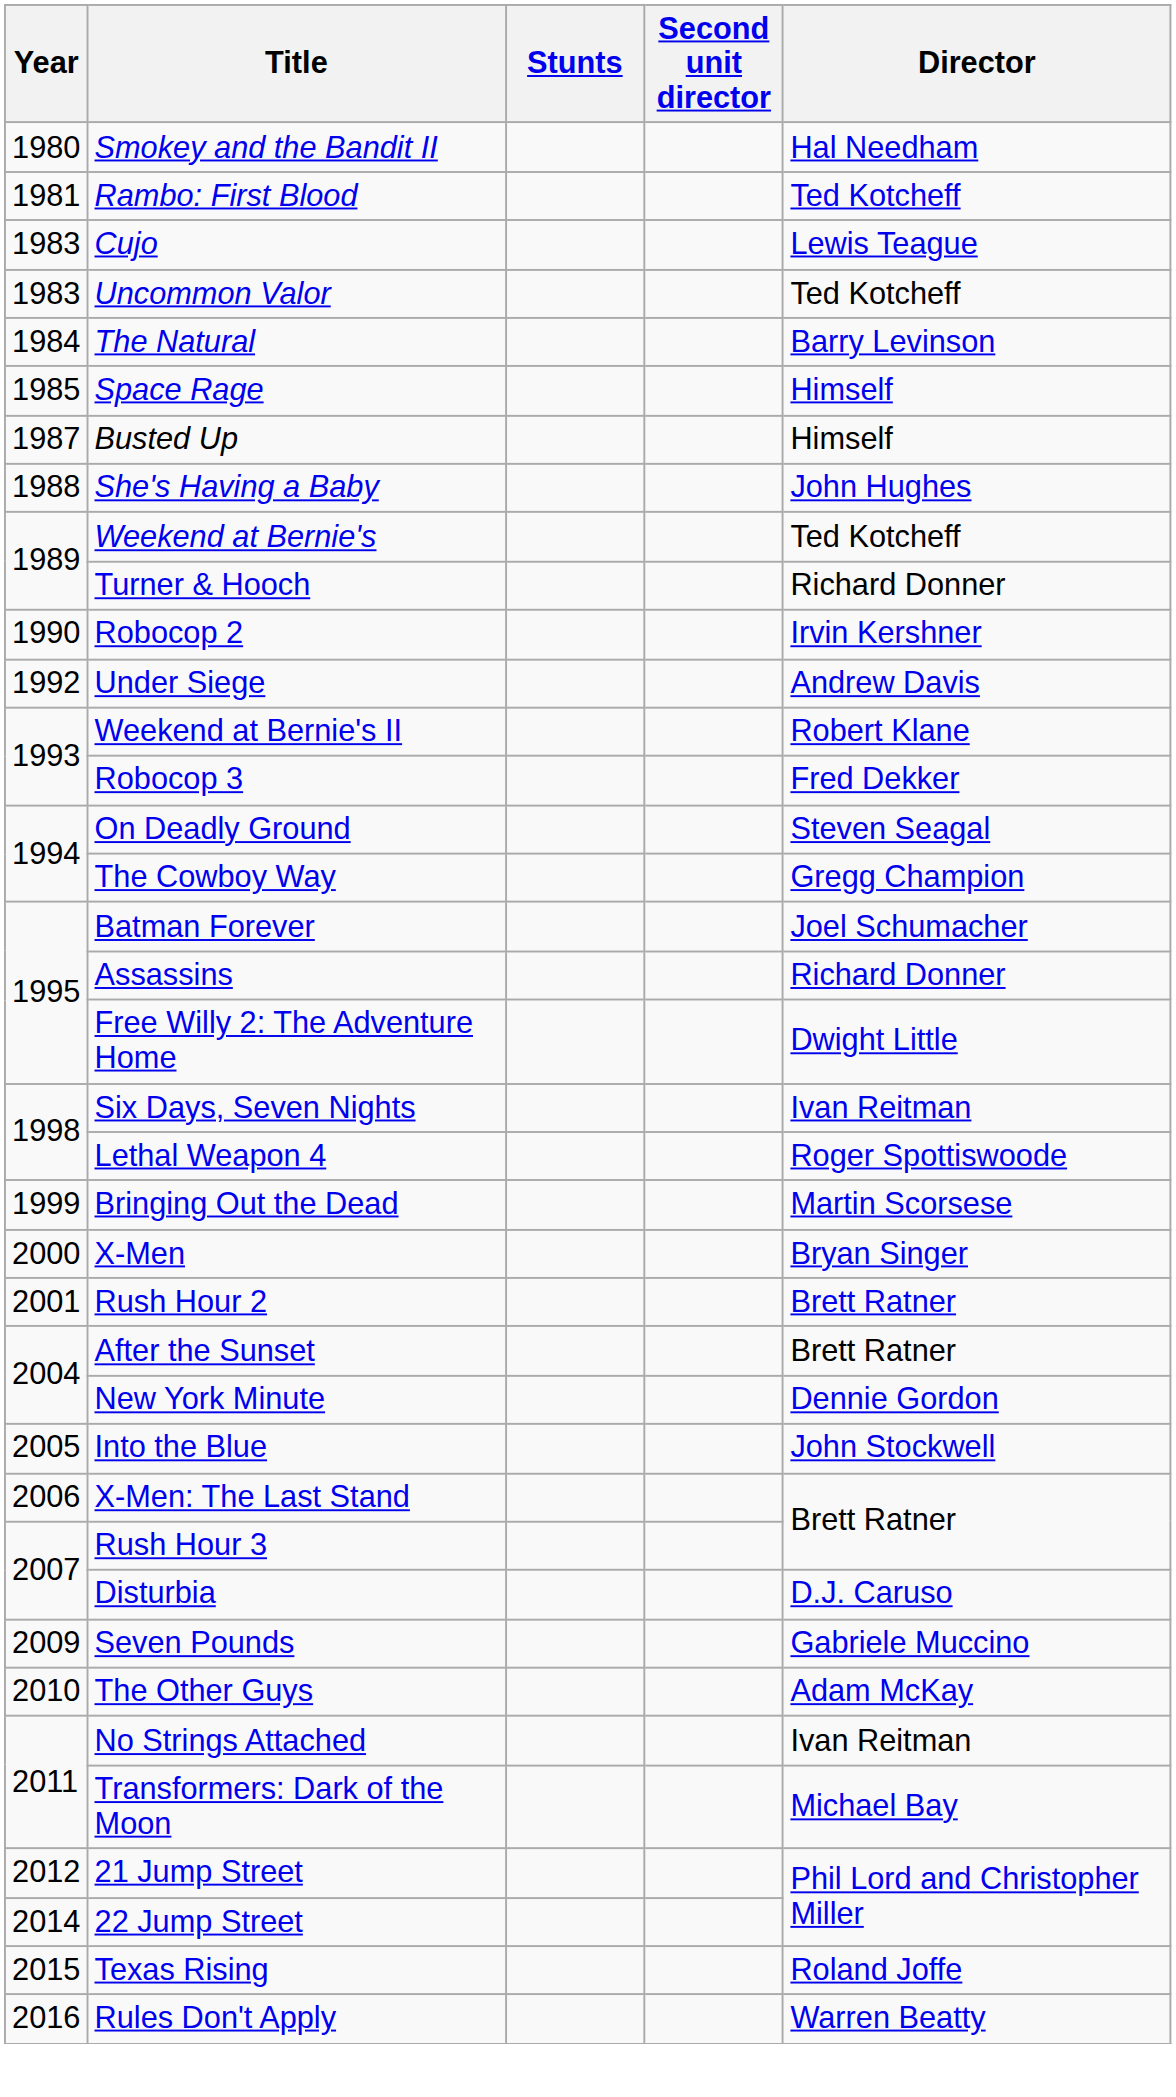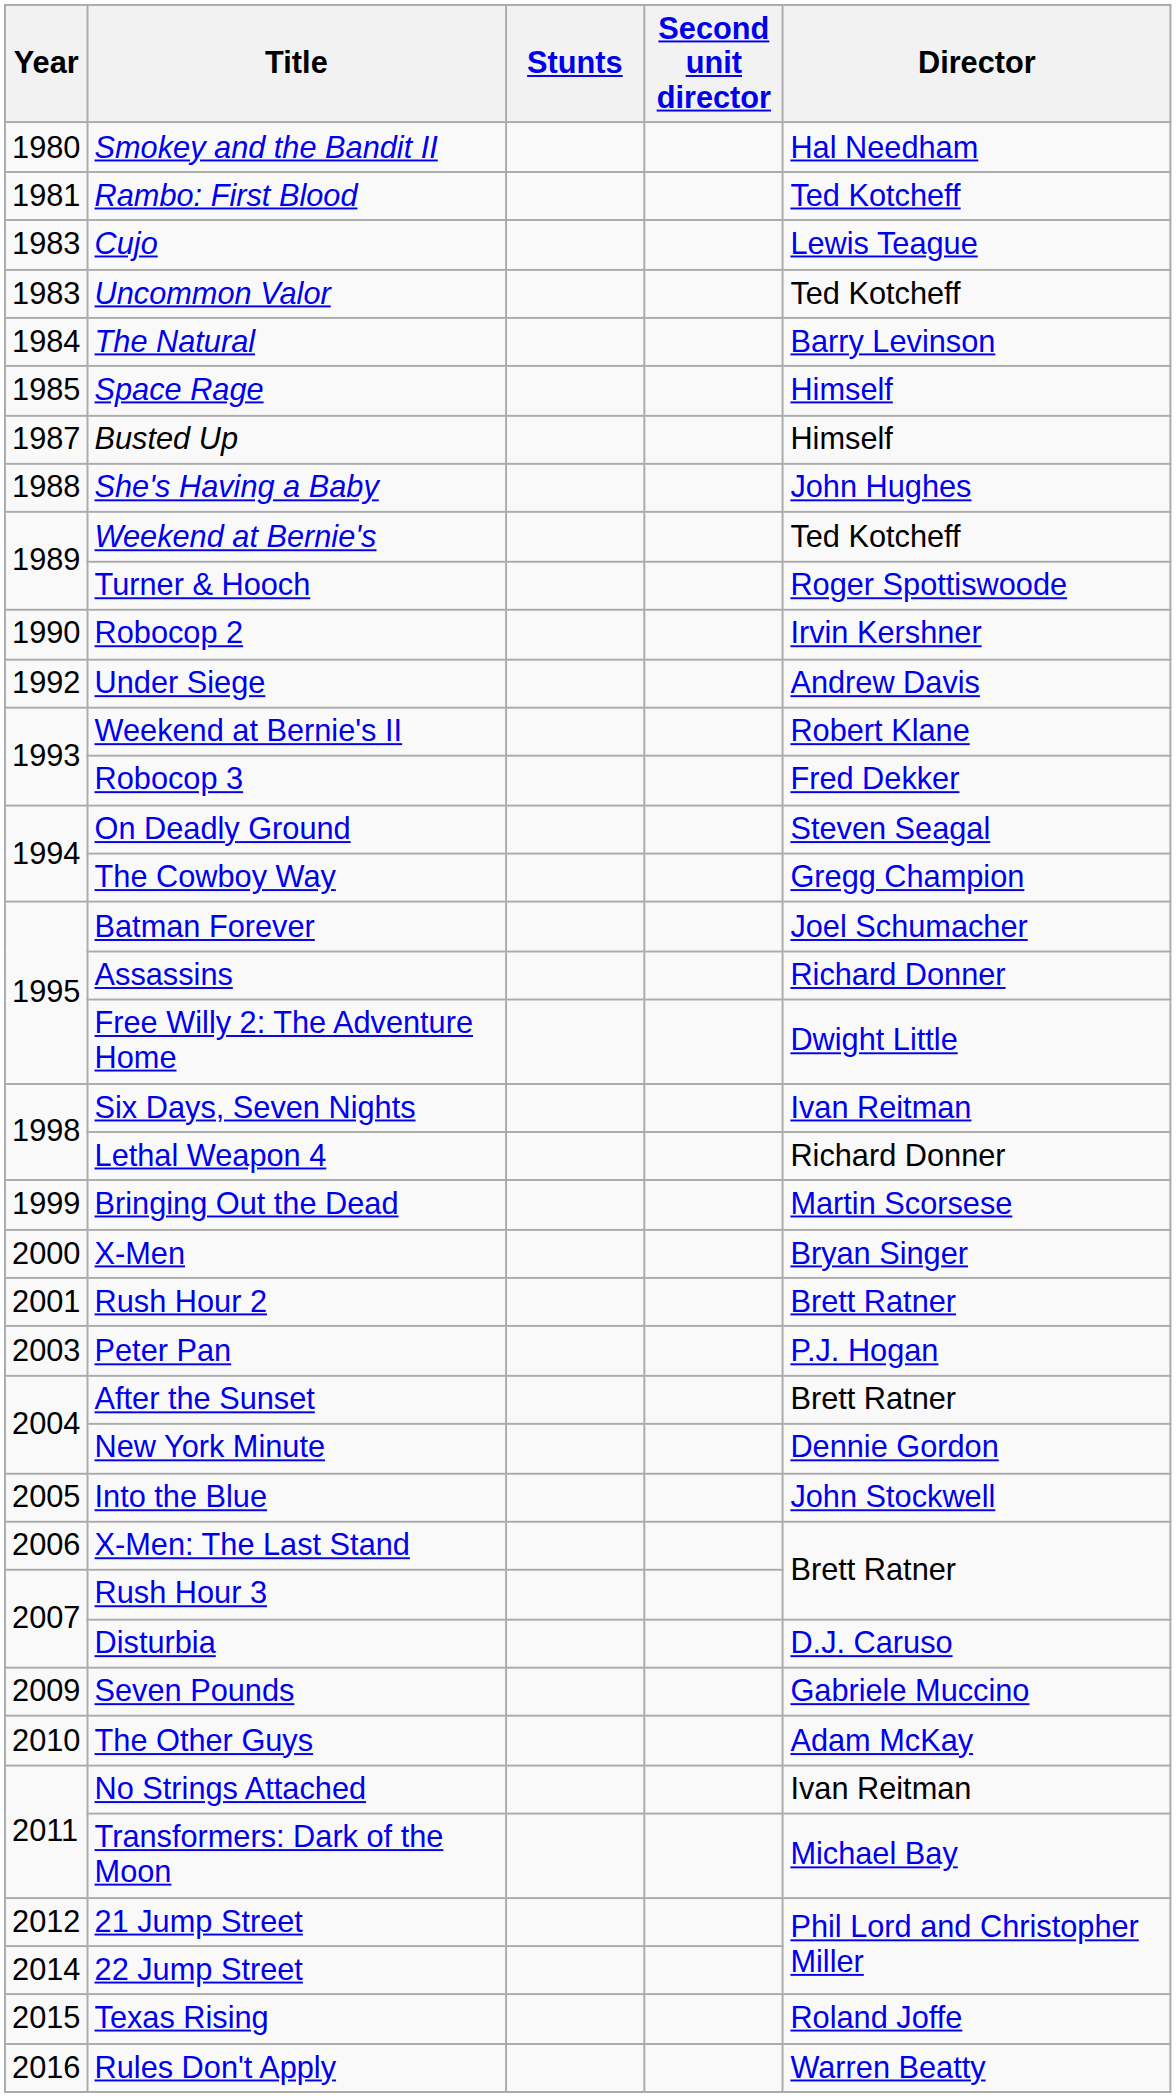Turner & Hooch | Director: Richard Donner -> Roger Spottiswoode
Lethal Weapon 4 | Director: Roger Spottiswoode -> Richard Donner
+ row: 2003 | Peter Pan | P.J. Hogan
